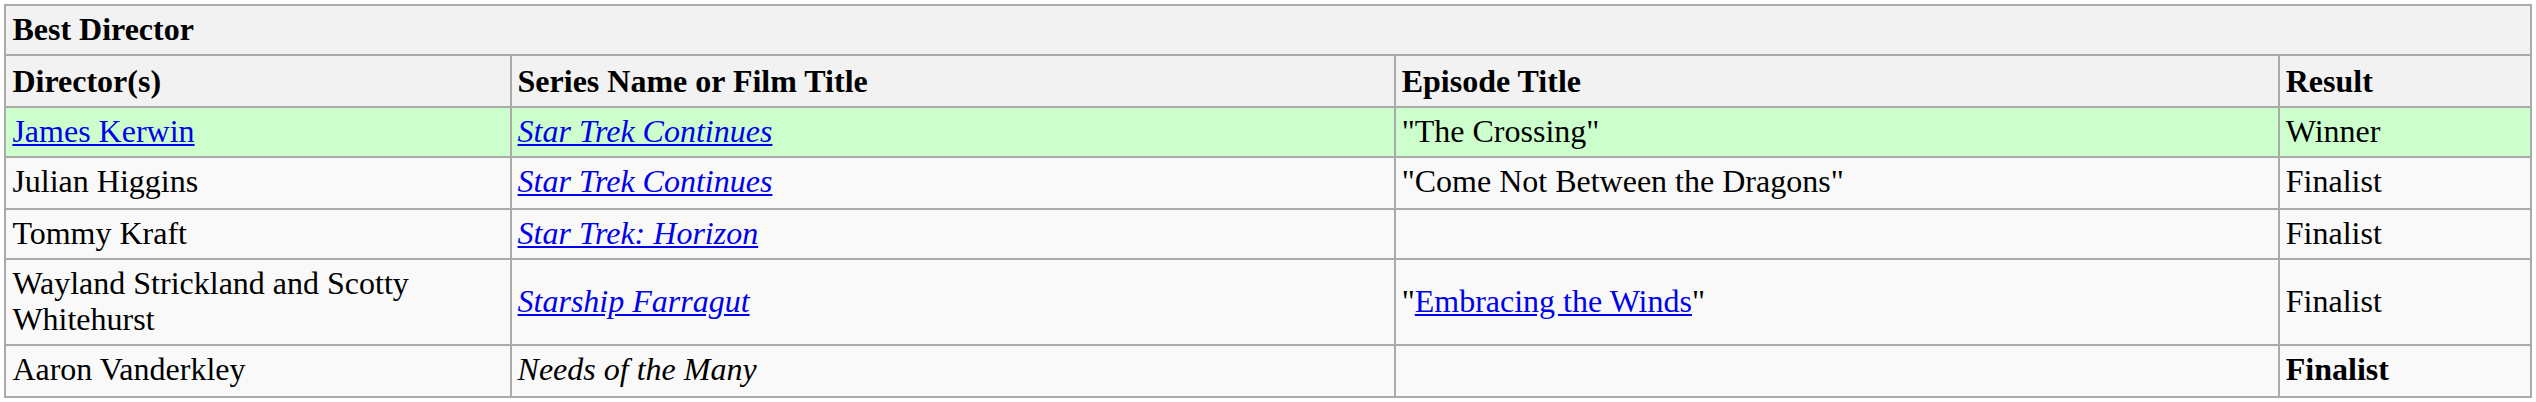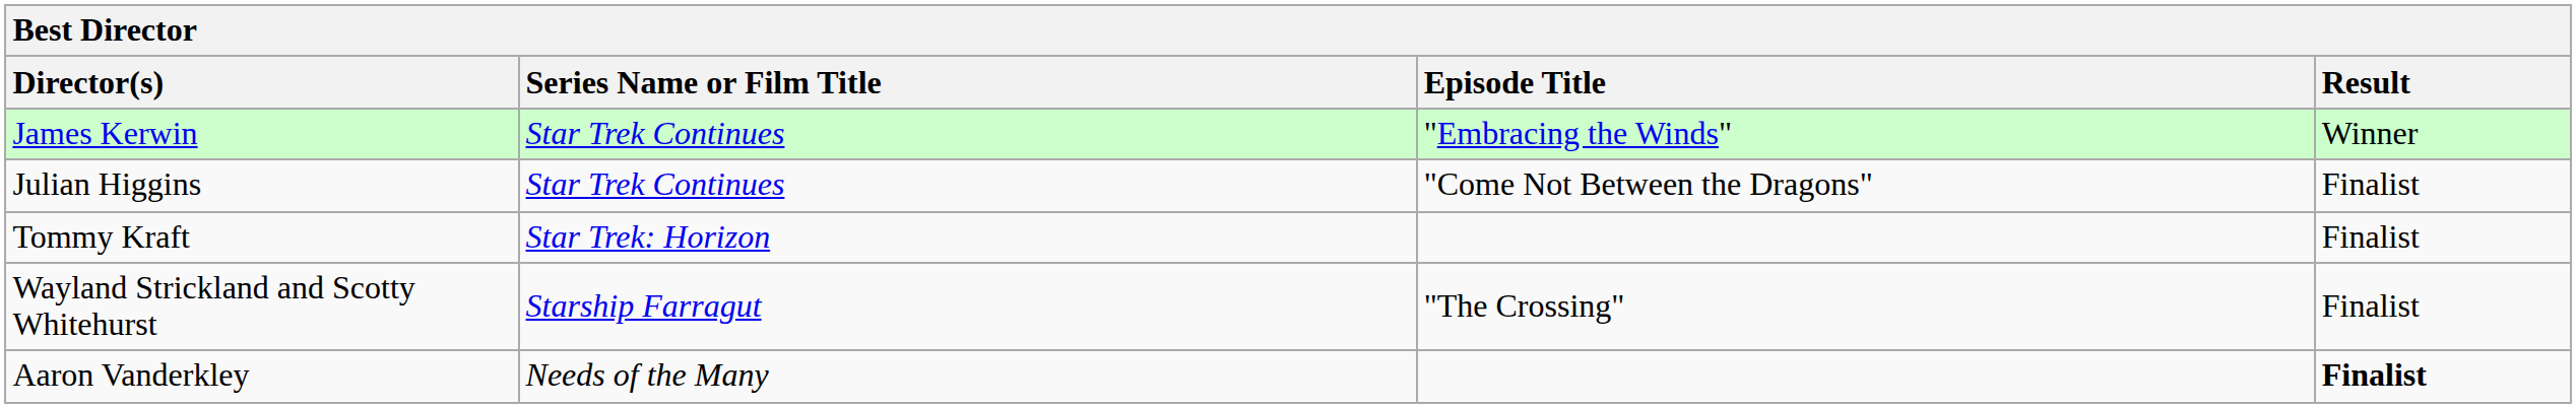James Kerwin | Episode Title: "The Crossing" -> "Embracing the Winds"
Wayland Strickland and Scotty Whitehurst | Episode Title: "Embracing the Winds" -> "The Crossing"
